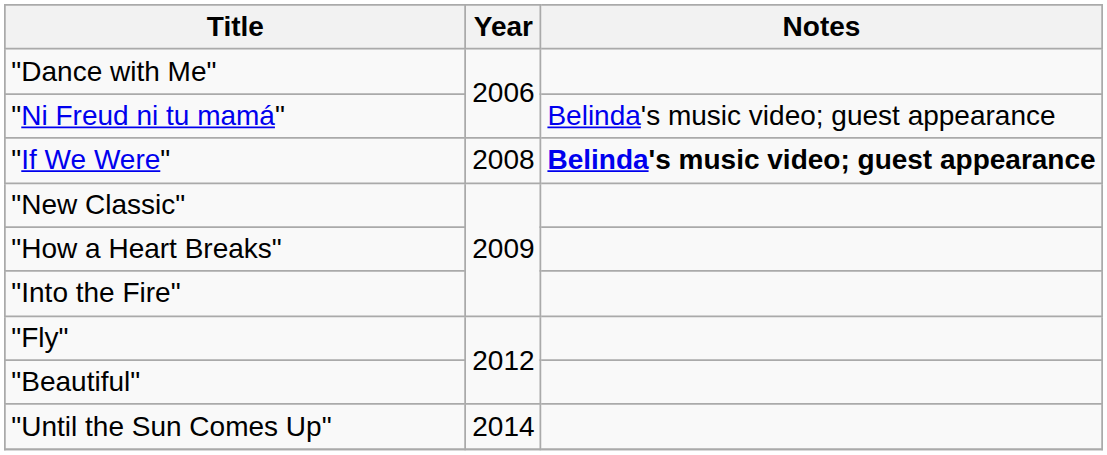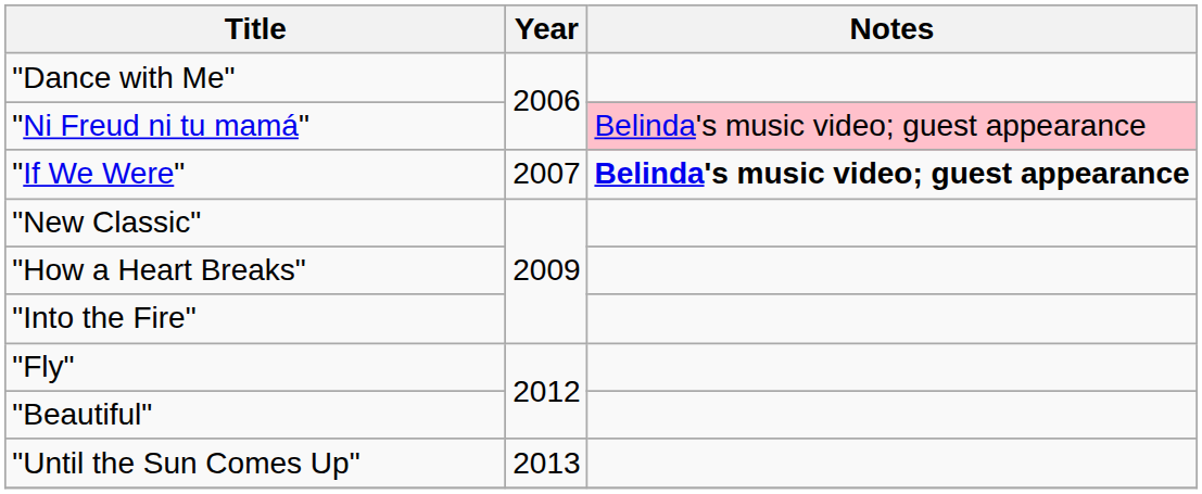"Ni Freud ni tu mamá" | Notes: no background -> pink background
"If We Were" | Year: 2008 -> 2007
"Until the Sun Comes Up" | Year: 2014 -> 2013
